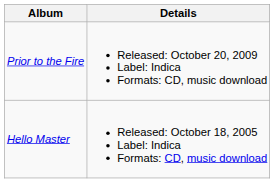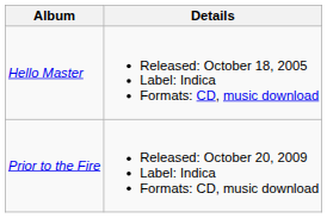rows swapped: Hello Master <-> Prior to the Fire
